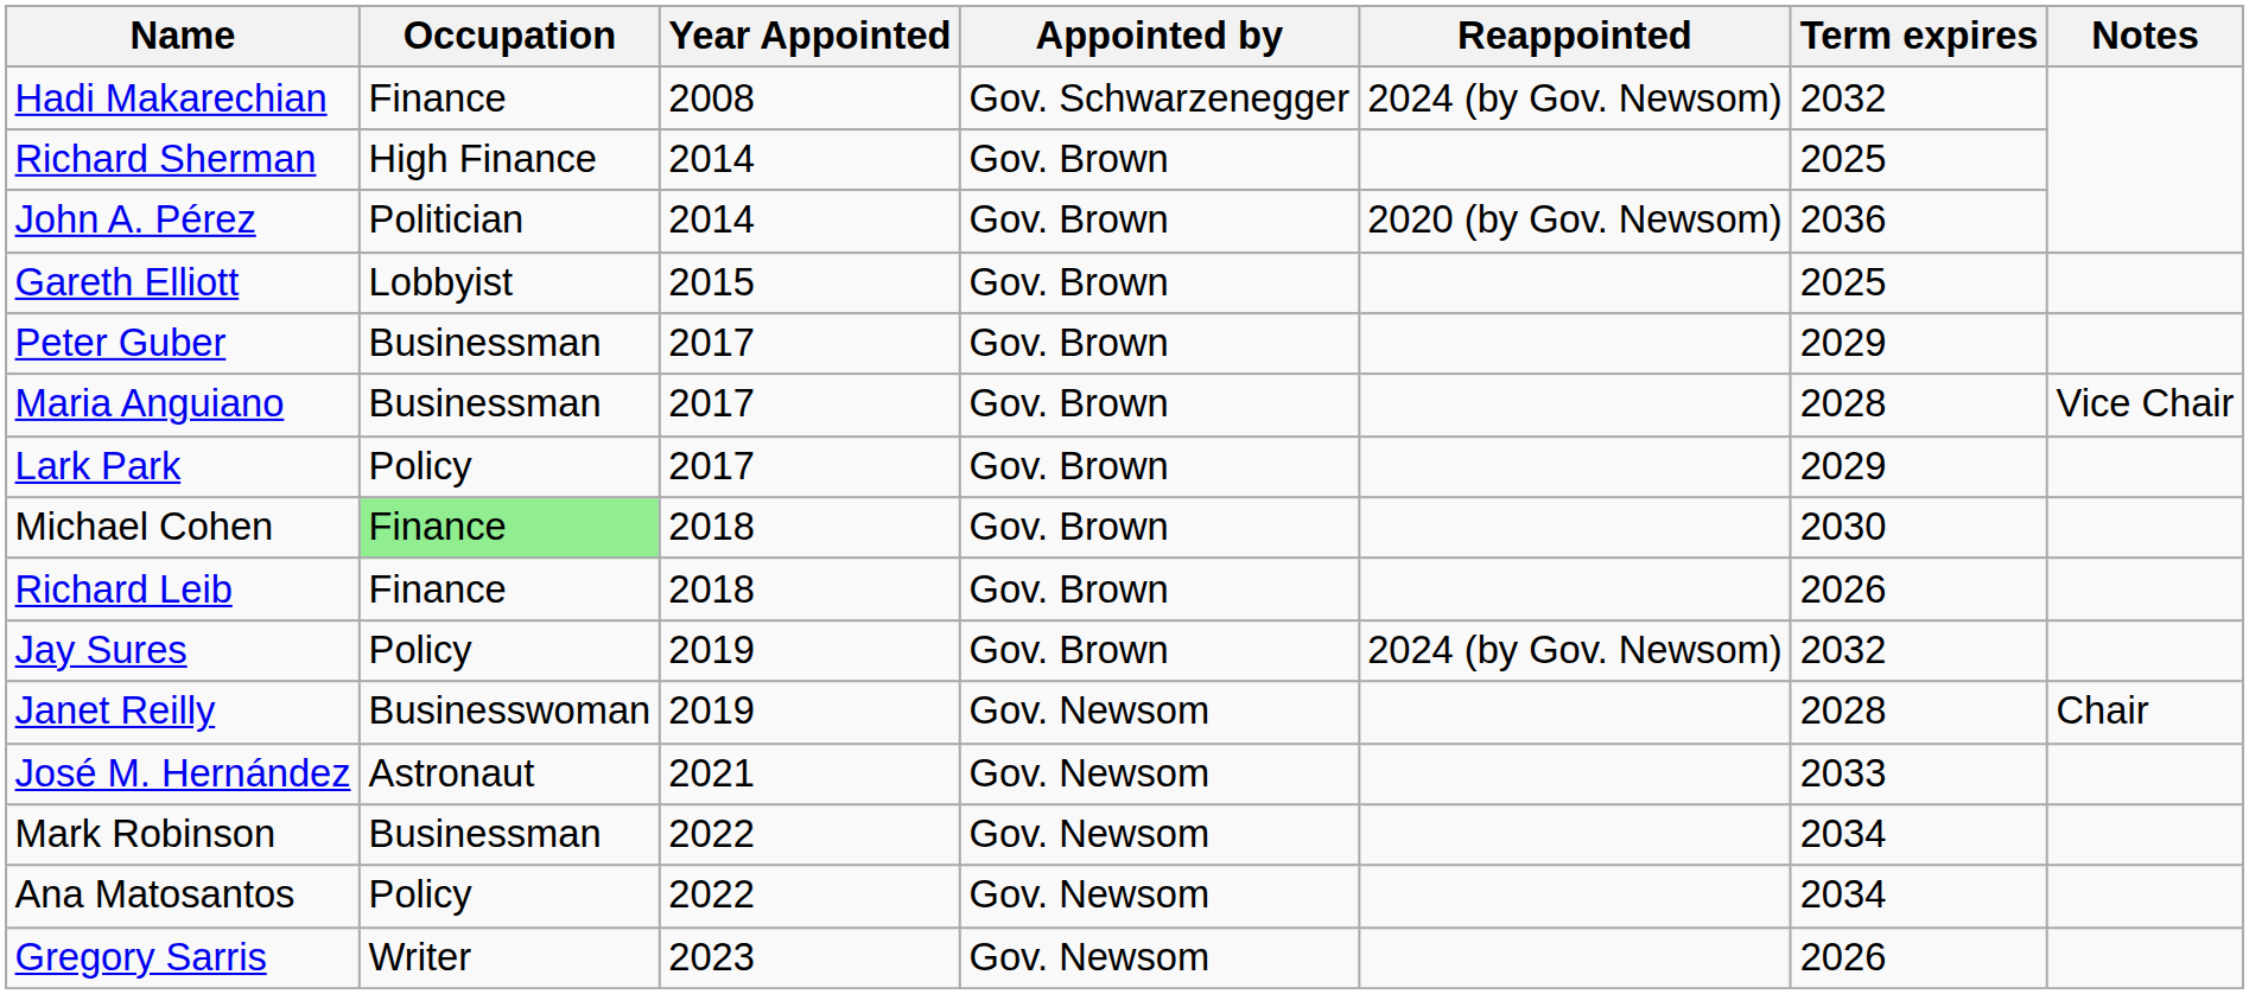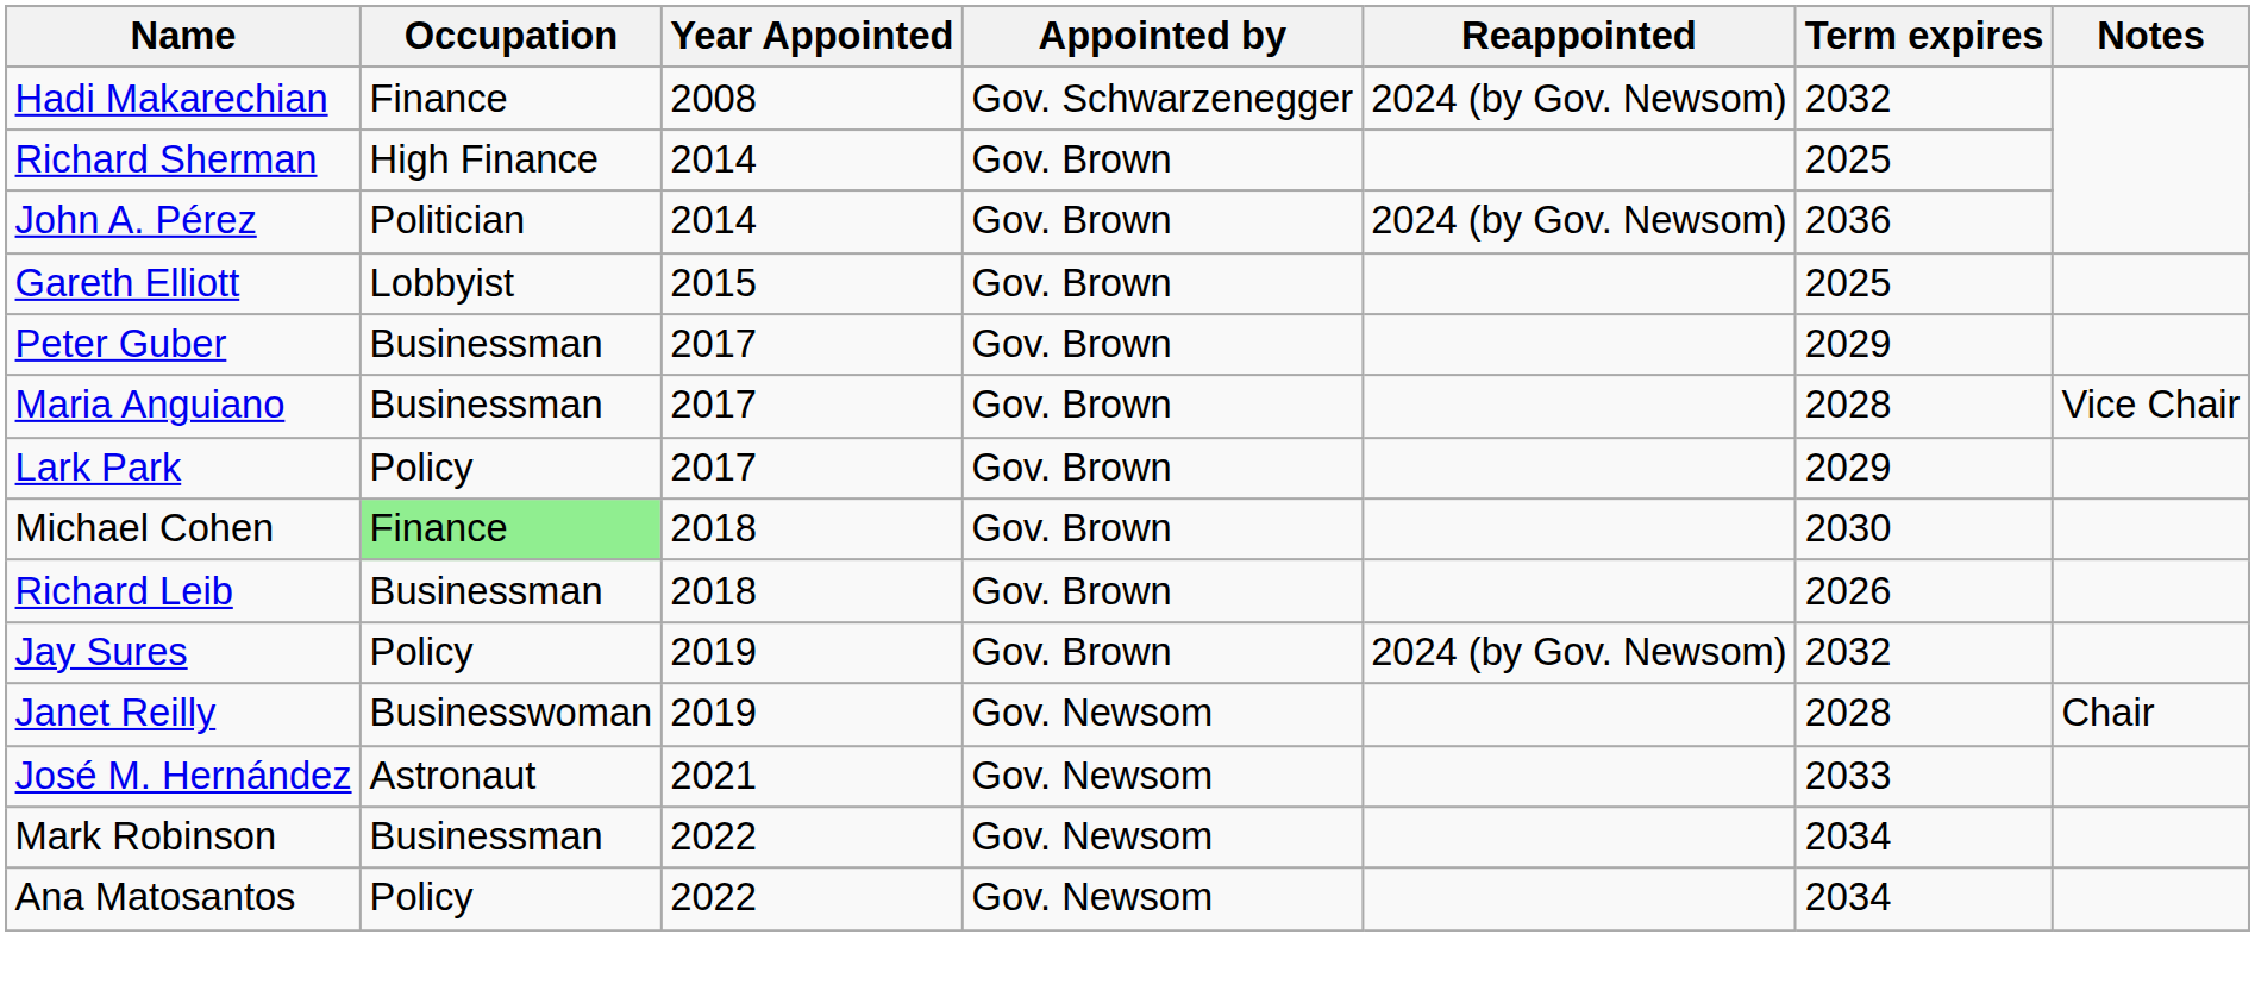John A. Pérez | Reappointed: 2020 (by Gov. Newsom) -> 2024 (by Gov. Newsom)
Richard Leib | Occupation: Finance -> Businessman
- row: Gregory Sarris | Writer | 2023 | Gov. Newsom | 2026
